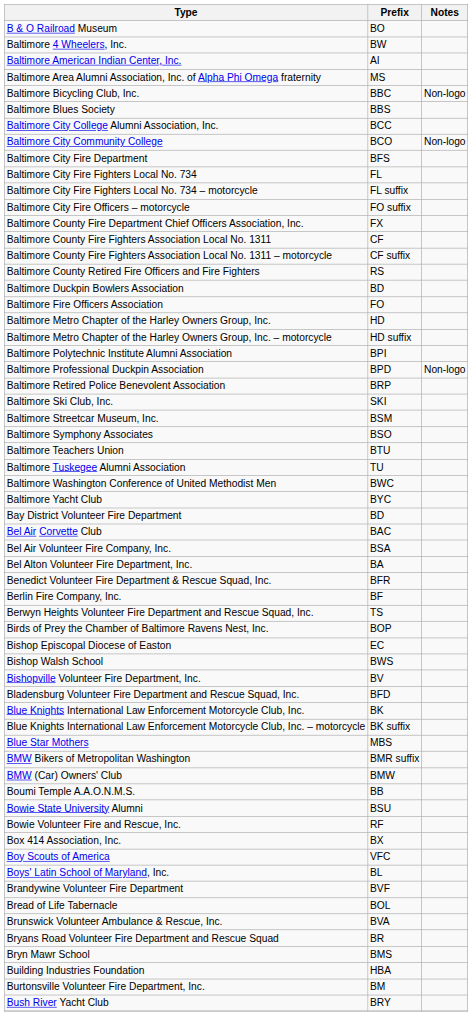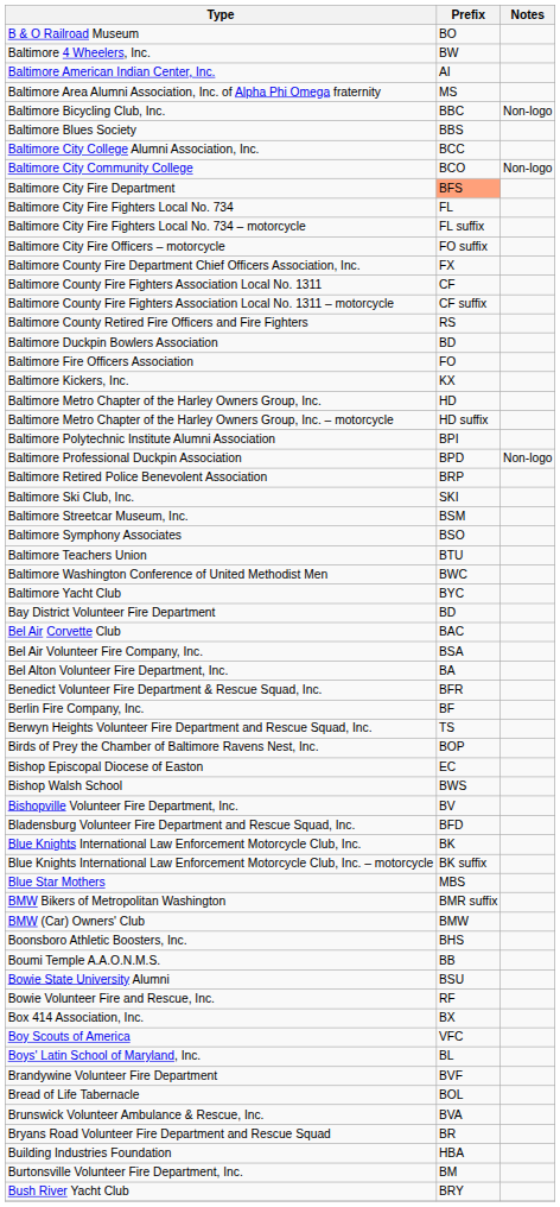Baltimore City Fire Department | Prefix: no background -> lightsalmon background
+ row: Baltimore Kickers, Inc. | KX
- row: Baltimore Tuskegee Alumni Association | TU
+ row: Boonsboro Athletic Boosters, Inc. | BHS
- row: Bryn Mawr School | BMS
